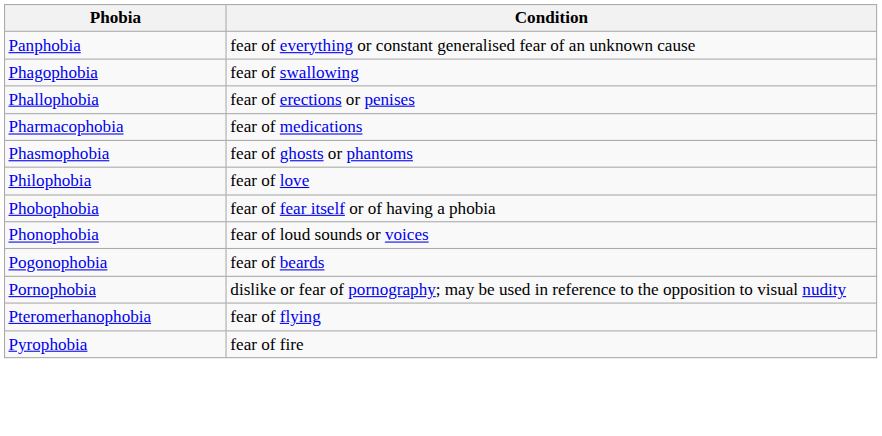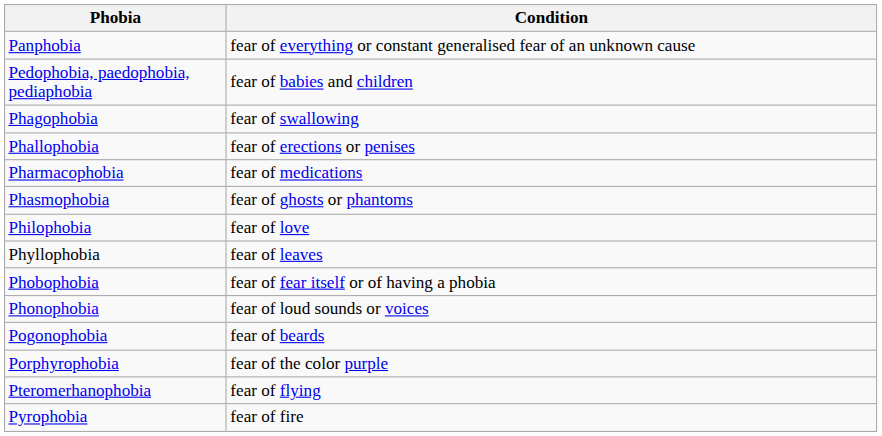+ row: Pedophobia, paedophobia, pediaphobia | fear of babies and children
+ row: Phyllophobia | fear of leaves
- row: Pornophobia | dislike or fear of pornography; may be used in reference to the opposition to visual nudity
+ row: Porphyrophobia | fear of the color purple
